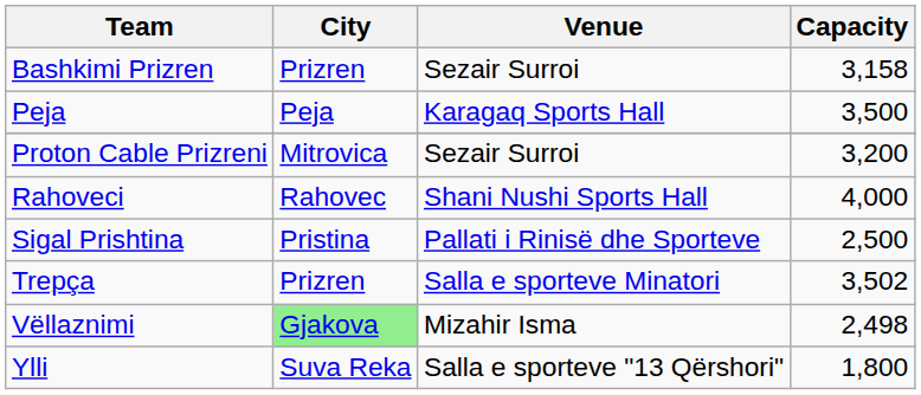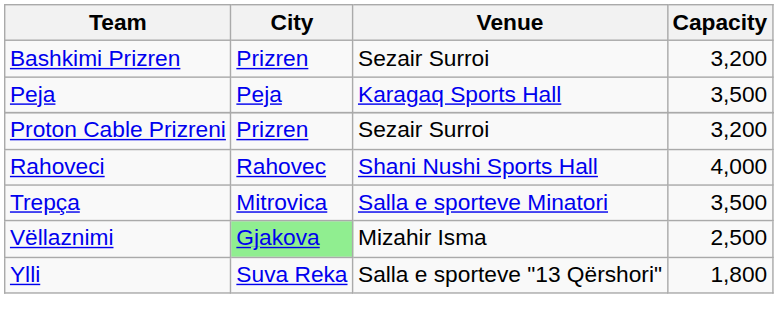Bashkimi Prizren | Capacity: 3,158 -> 3,200
Proton Cable Prizreni | City: Mitrovica -> Prizren
- row: Sigal Prishtina | Pristina | Pallati i Rinisë dhe Sporteve | 2,500
Trepça | City: Prizren -> Mitrovica
Trepça | Capacity: 3,502 -> 3,500
Vëllaznimi | Capacity: 2,498 -> 2,500
